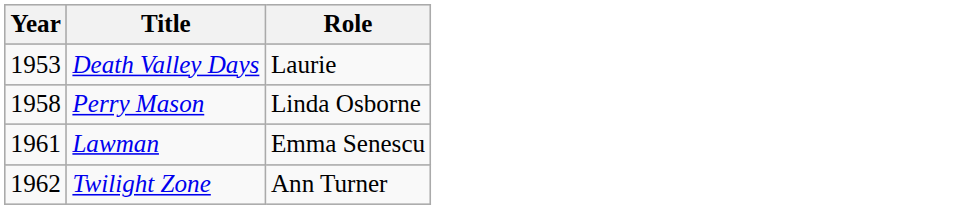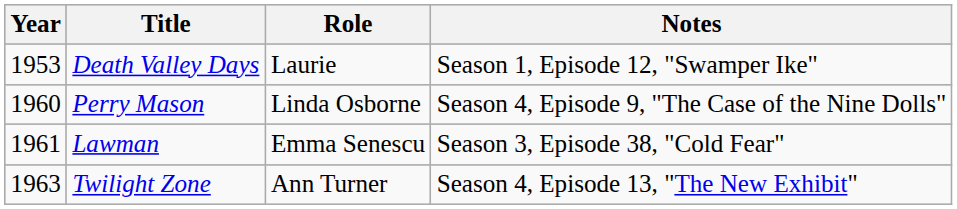+ column: Notes | Season 1, Episode 12, "Swamper Ike" | Season 4, Episode 9, "The Case of the Nine Dolls" | Season 3, Episode 38, "Cold Fear" | Season 4, Episode 13, "The New Exhibit"
Perry Mason | Year: 1958 -> 1960
Twilight Zone | Year: 1962 -> 1963
